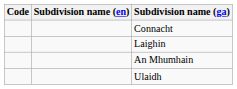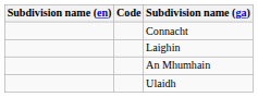columns swapped: Code <-> Subdivision name (en)
